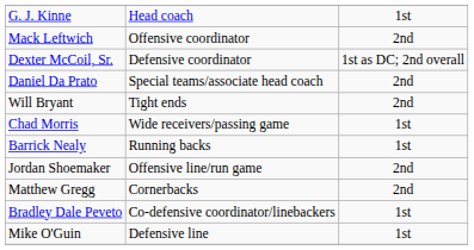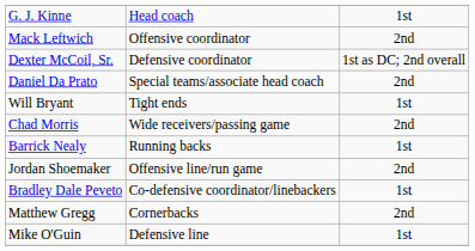Will Bryant | column 3: 2nd -> 1st
Chad Morris | column 3: 1st -> 2nd
rows swapped: Bradley Dale Peveto <-> Matthew Gregg
